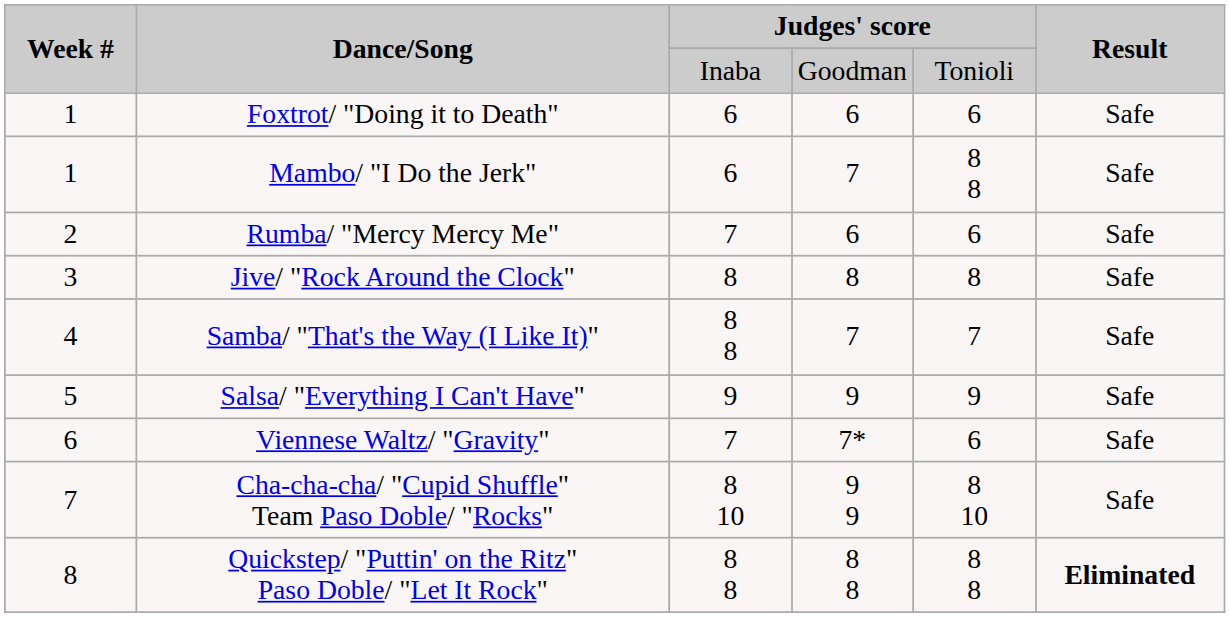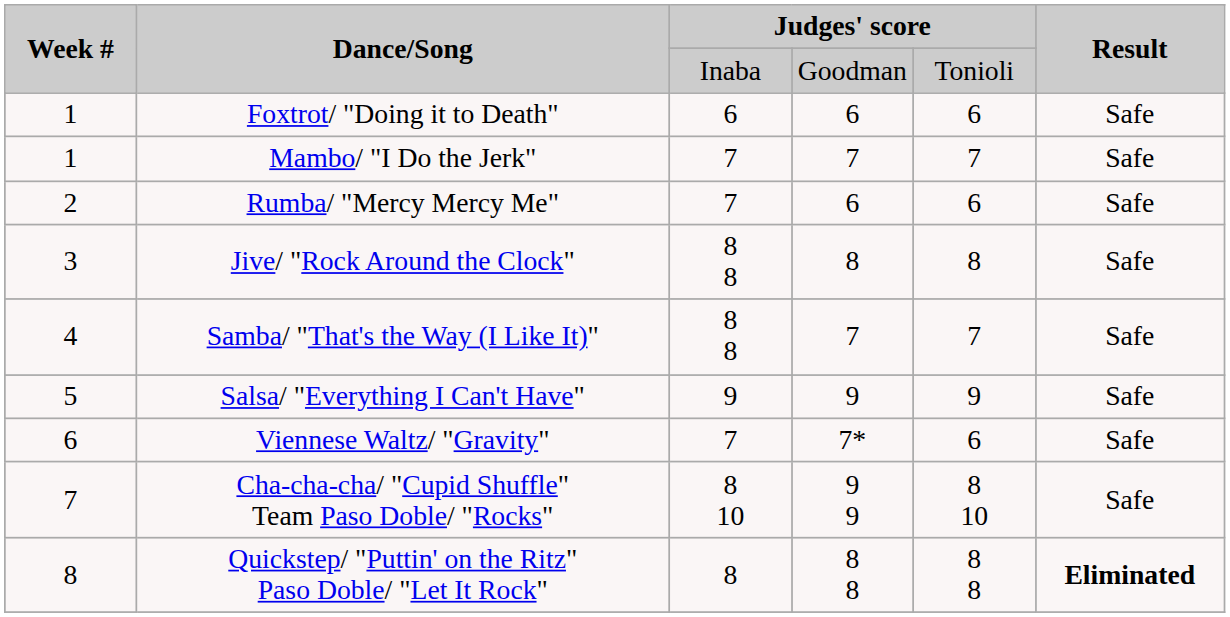Mambo/ "I Do the Jerk" | column 3: 6 -> 7
Mambo/ "I Do the Jerk" | column 5: 8 8 -> 7
Jive/ "Rock Around the Clock" | column 3: 8 -> 8 8
Quickstep/ "Puttin' on the Ritz" Paso Doble/ "Let It Rock" | column 3: 8 8 -> 8
